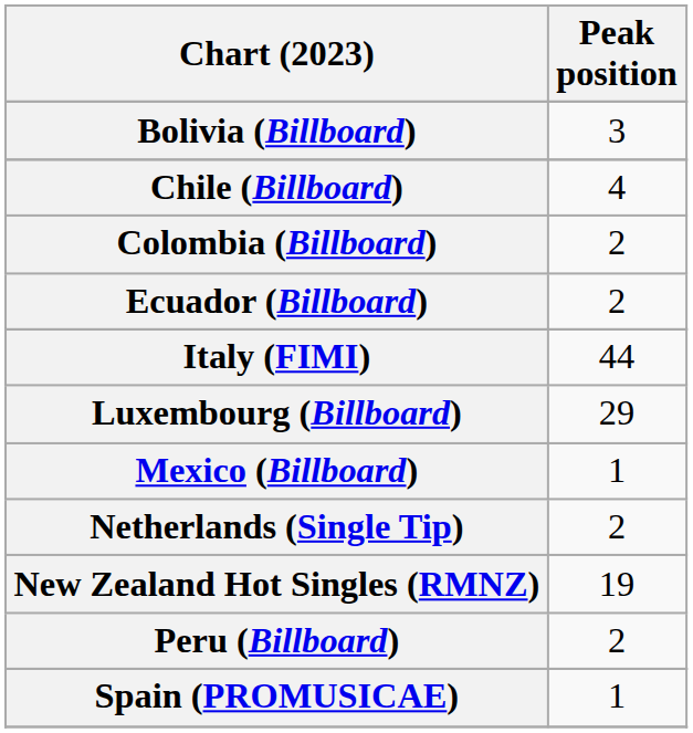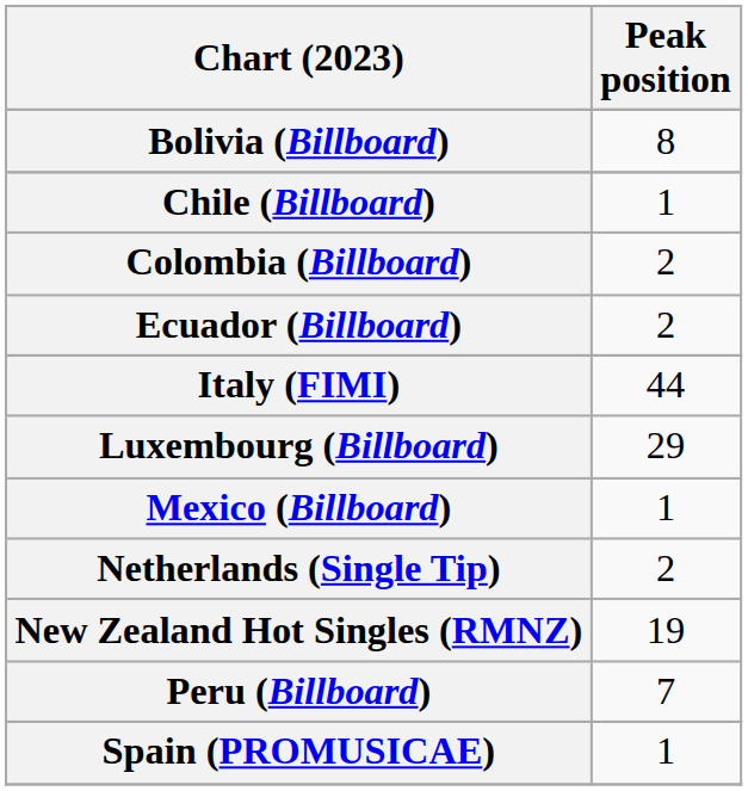Bolivia (Billboard) | Peak position: 3 -> 8
Chile (Billboard) | Peak position: 4 -> 1
Peru (Billboard) | Peak position: 2 -> 7
